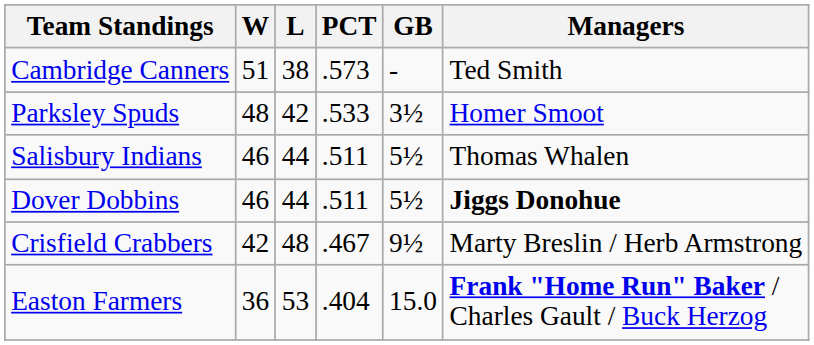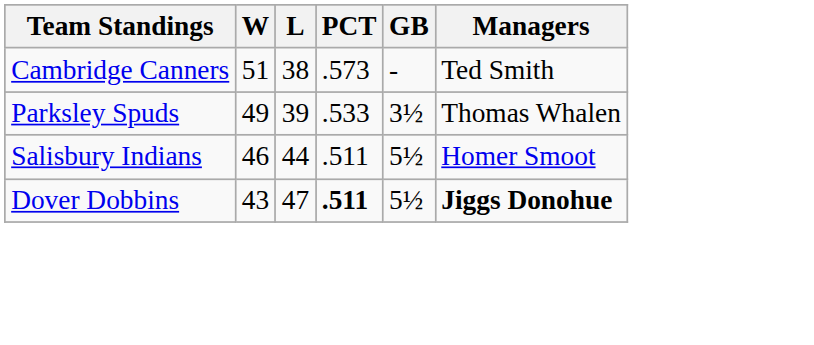Parksley Spuds | W: 48 -> 49
Parksley Spuds | L: 42 -> 39
Parksley Spuds | Managers: Homer Smoot -> Thomas Whalen
Salisbury Indians | Managers: Thomas Whalen -> Homer Smoot
Dover Dobbins | W: 46 -> 43
Dover Dobbins | L: 44 -> 47
Dover Dobbins | PCT: normal -> bold
- row: Crisfield Crabbers | 42 | 48 | .467 | 9½ | Marty Breslin / Herb Armstrong
- row: Easton Farmers | 36 | 53 | .404 | 15.0 | Frank "Home Run" Baker / Charles Gault / Buck Herzog
